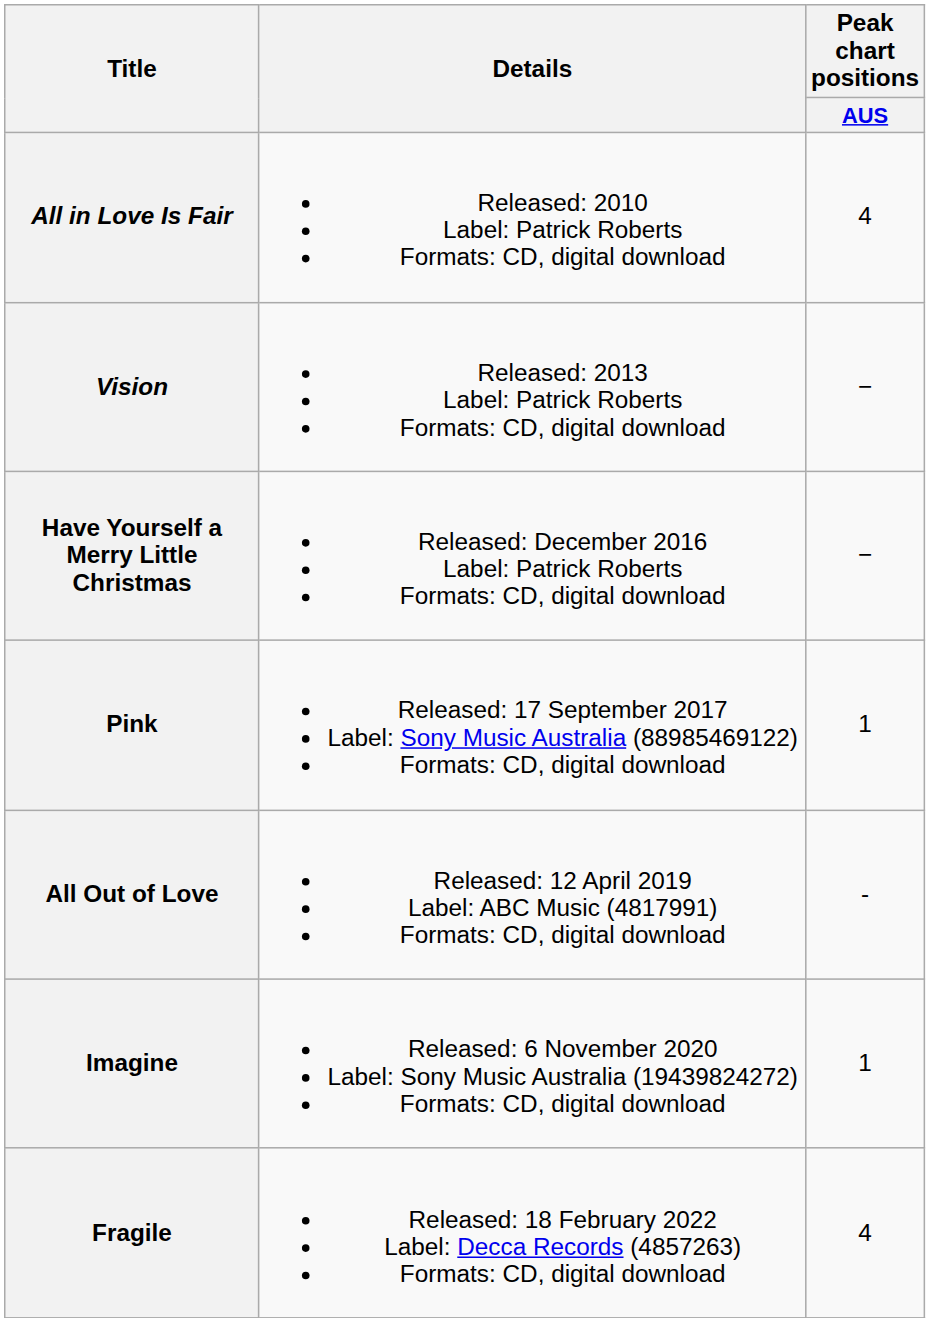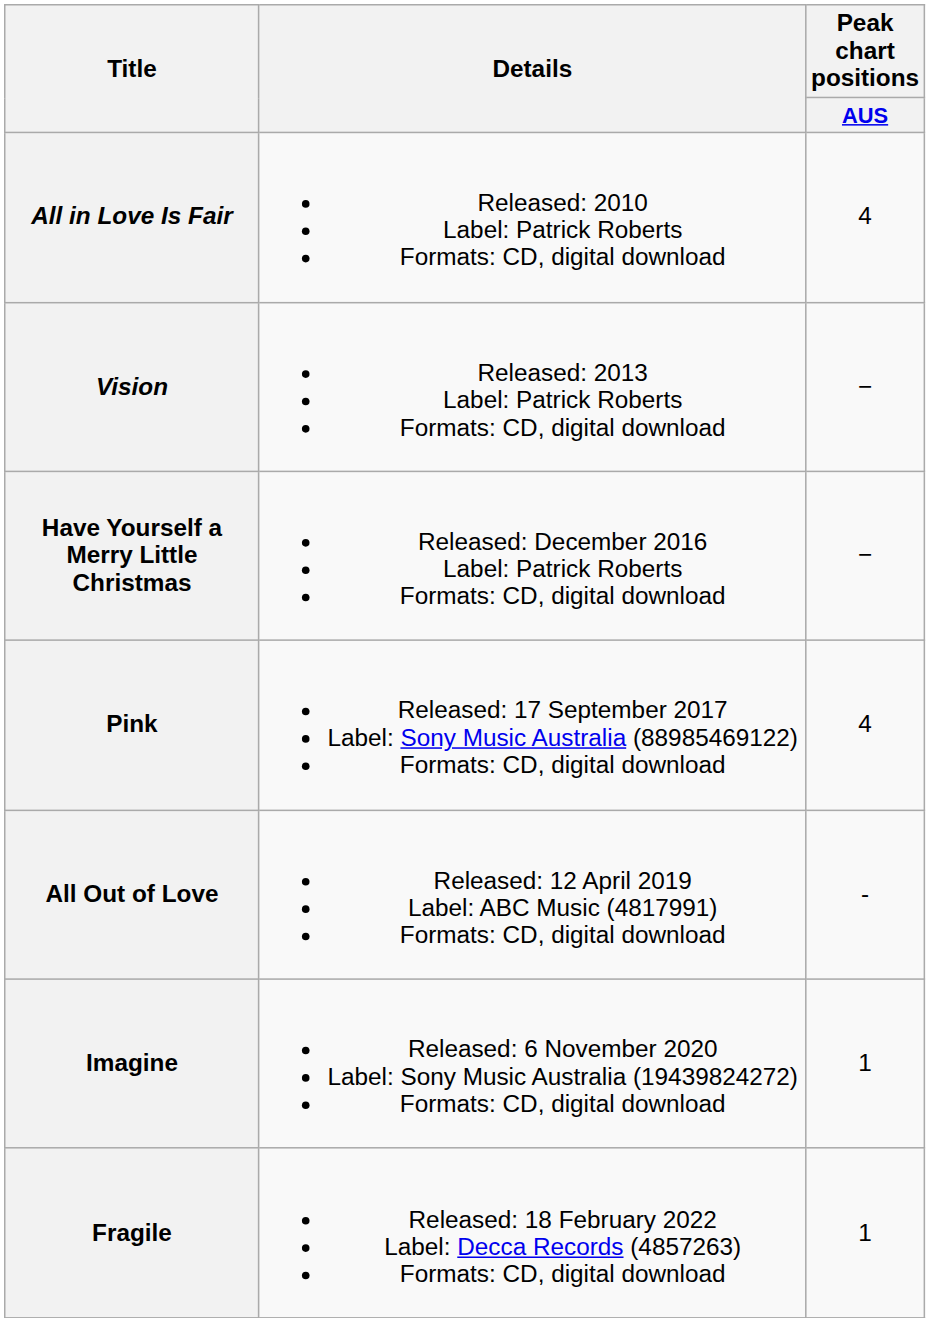Pink | Peak chart positions / AUS: 1 -> 4
Fragile | Peak chart positions / AUS: 4 -> 1
